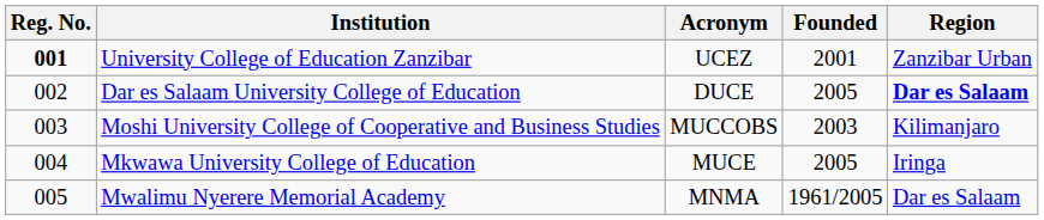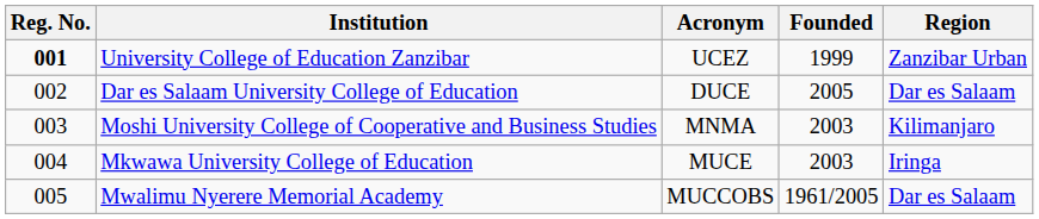University College of Education Zanzibar | Founded: 2001 -> 1999
Dar es Salaam University College of Education | Region: bold -> normal
Moshi University College of Cooperative and Business Studies | Acronym: MUCCOBS -> MNMA
Mkwawa University College of Education | Founded: 2005 -> 2003
Mwalimu Nyerere Memorial Academy | Acronym: MNMA -> MUCCOBS
